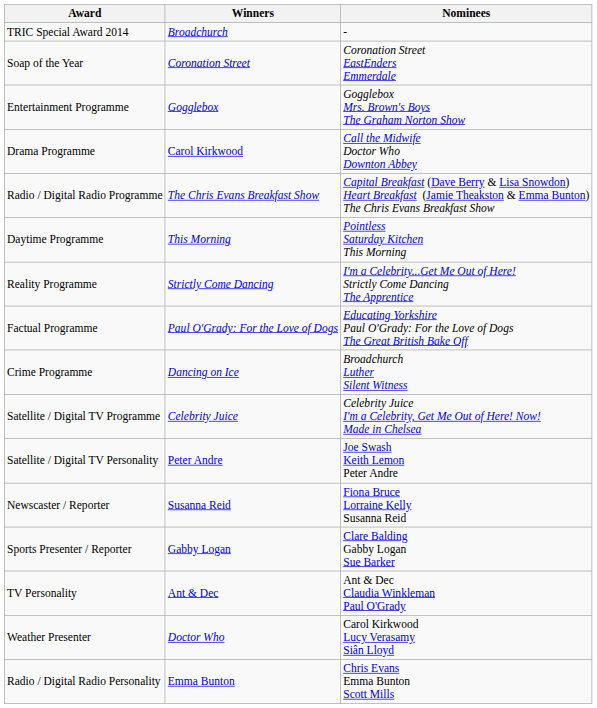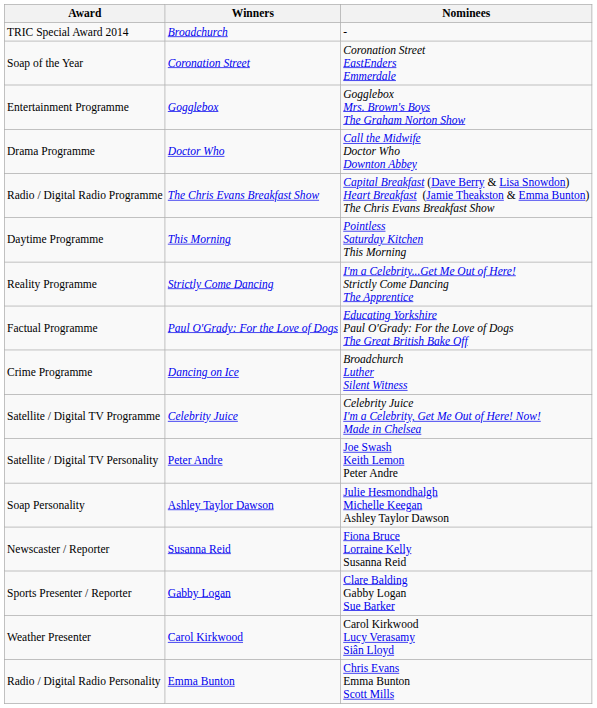Drama Programme | Winners: Carol Kirkwood -> Doctor Who
+ row: Soap Personality | Ashley Taylor Dawson | Julie Hesmondhalgh Michelle Keegan Ashley Taylor Dawson
- row: TV Personality | Ant & Dec | Ant & Dec Claudia Winkleman Paul O'Grady
Weather Presenter | Winners: Doctor Who -> Carol Kirkwood
